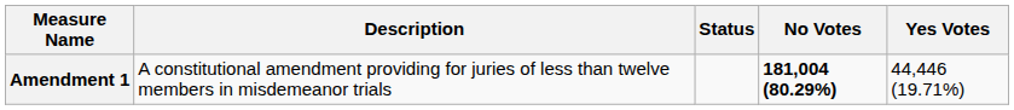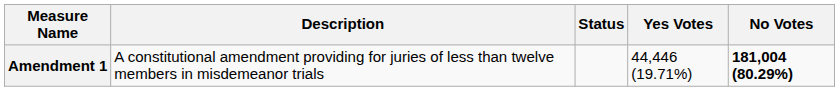columns swapped: Yes Votes <-> No Votes
